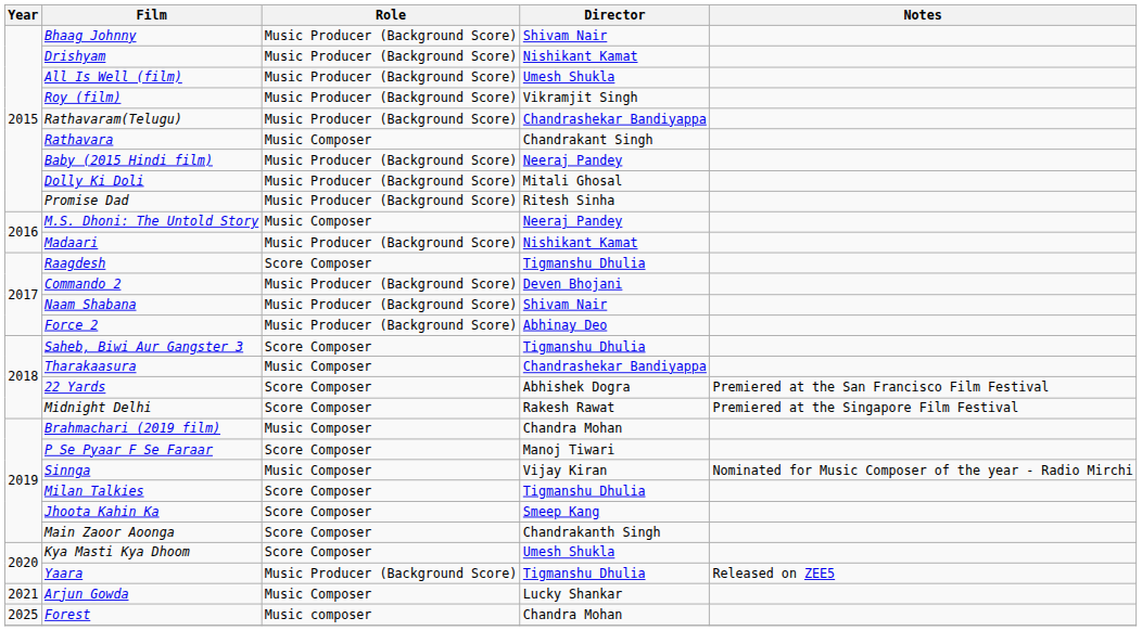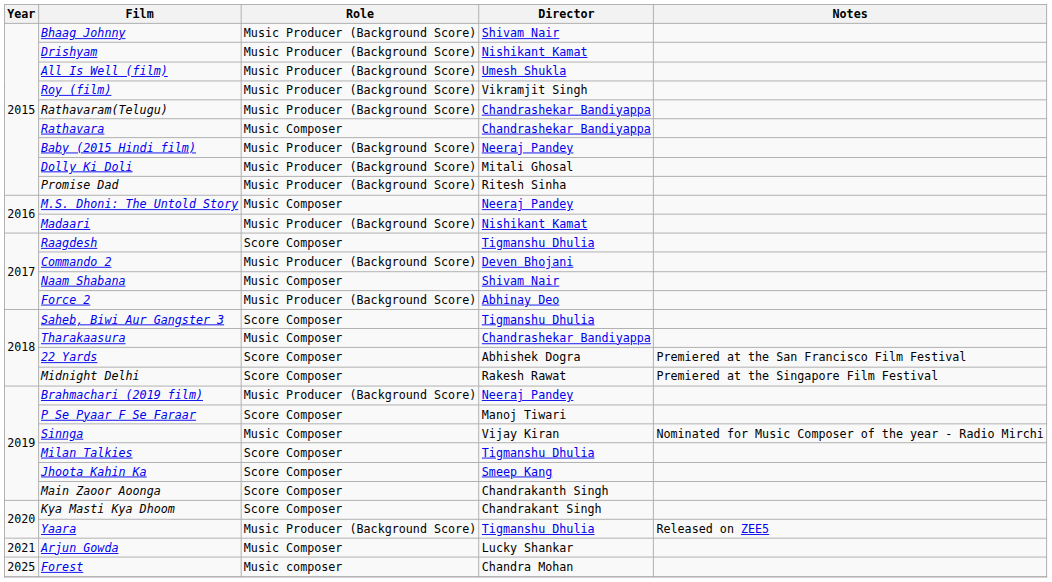Rathavara | Director: Chandrakant Singh -> Chandrashekar Bandiyappa
Naam Shabana | Role: Music Producer (Background Score) -> Music Composer
Brahmachari (2019 film) | Role: Music Composer -> Music Producer (Background Score)
Brahmachari (2019 film) | Director: Chandra Mohan -> Neeraj Pandey
Kya Masti Kya Dhoom | Director: Umesh Shukla -> Chandrakant Singh
